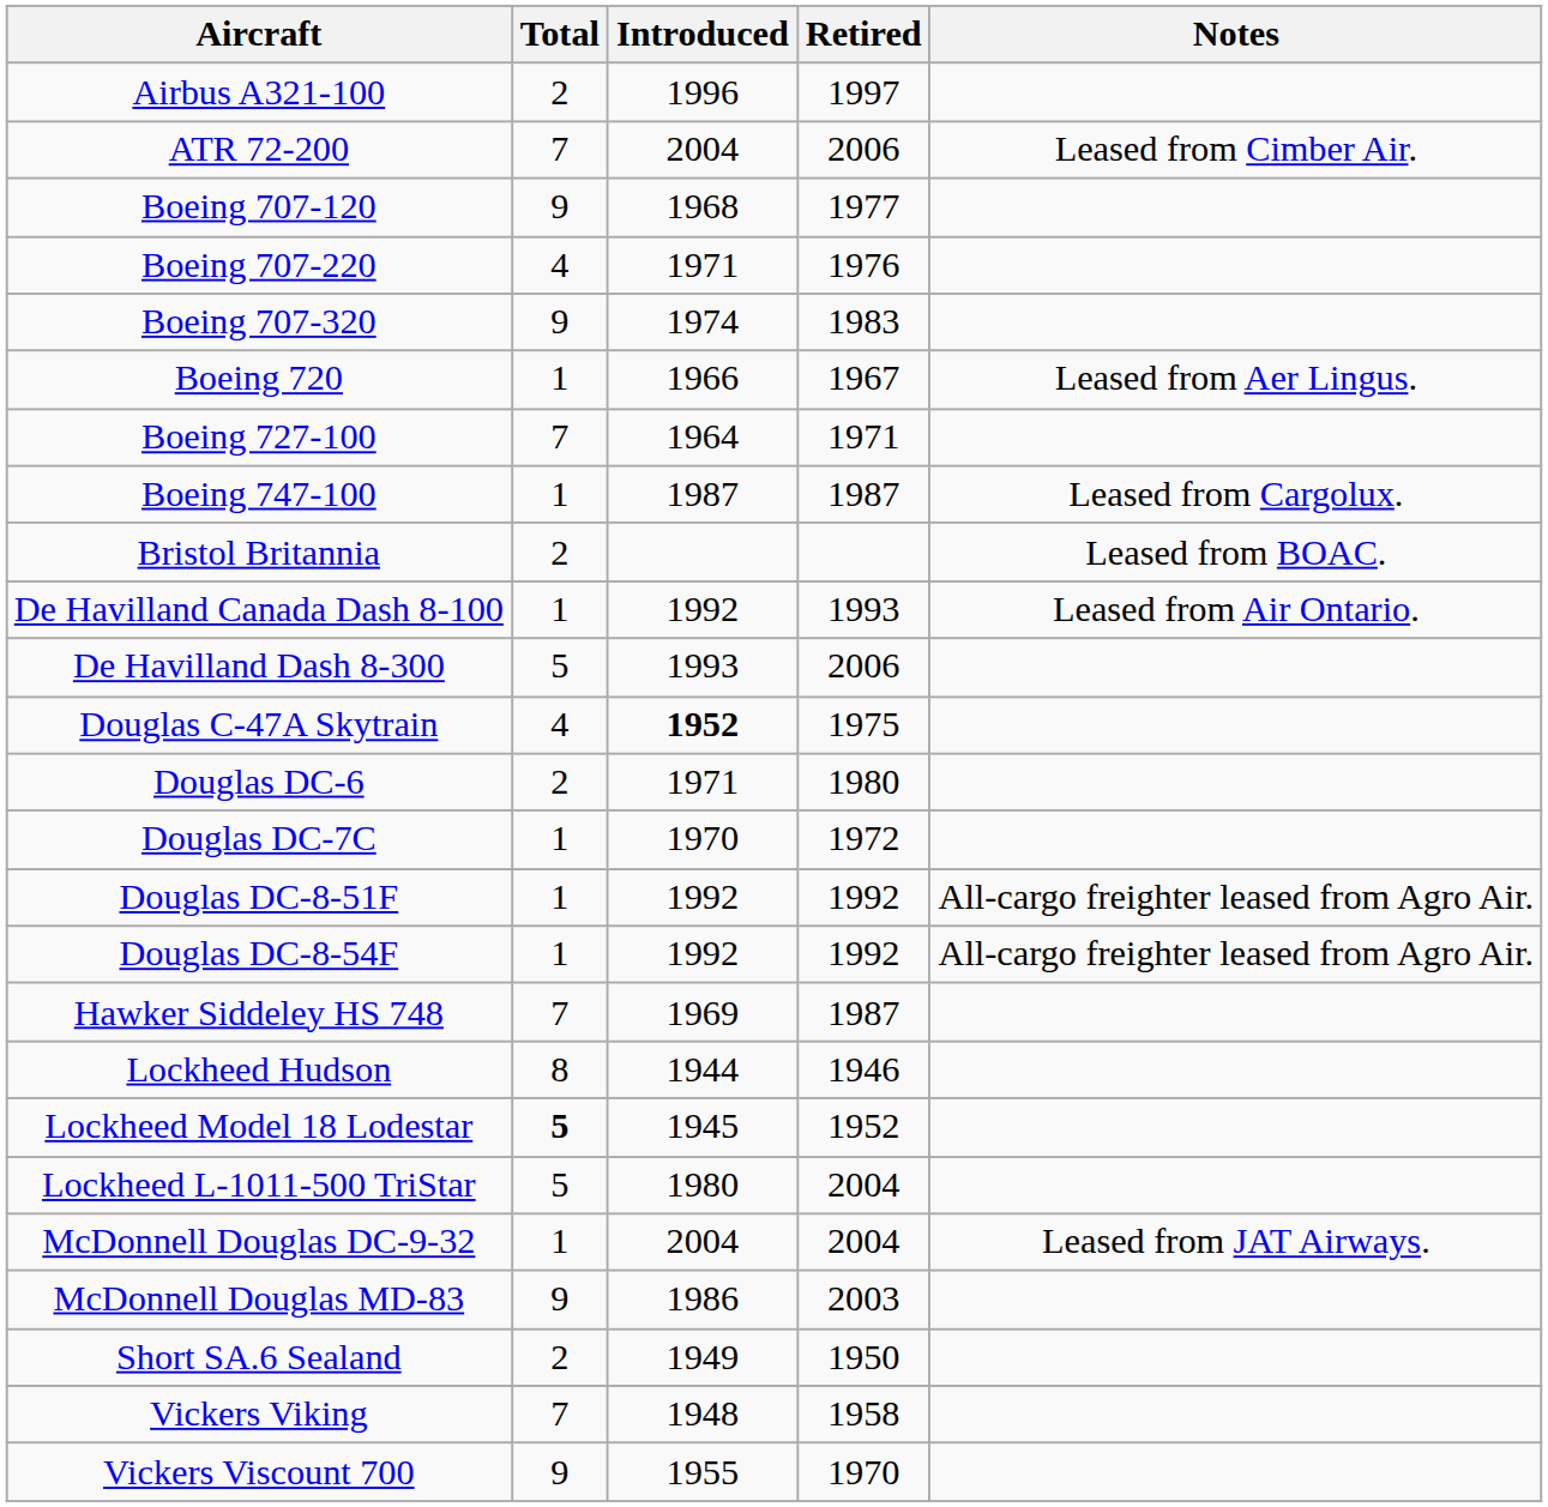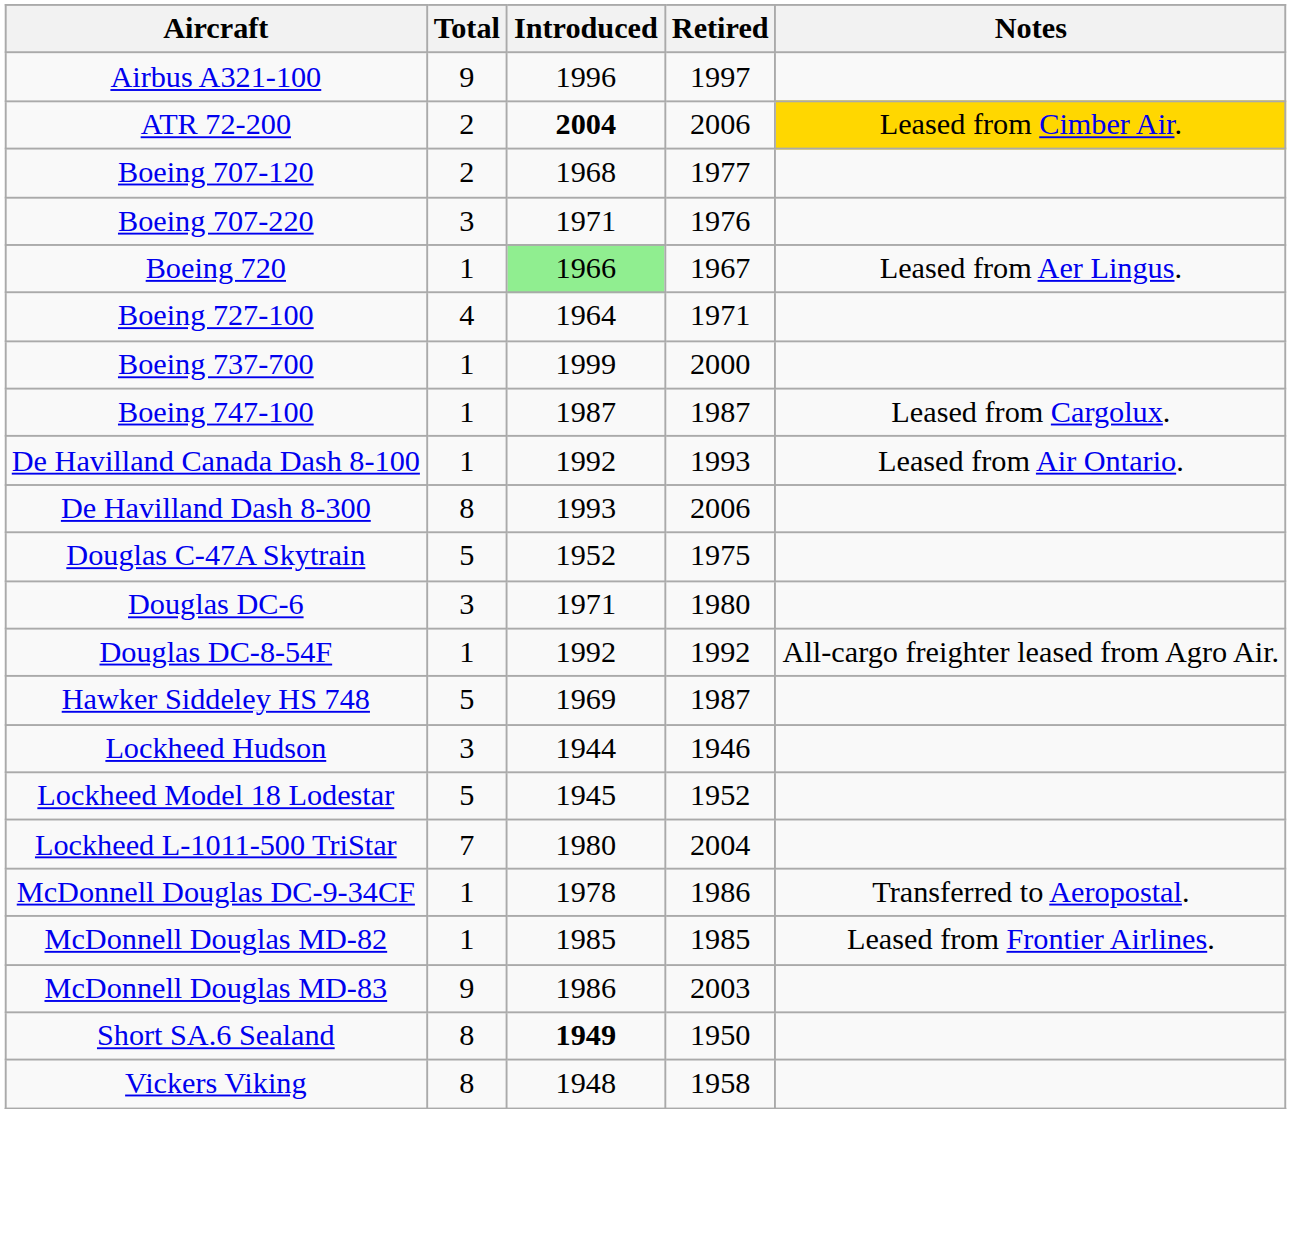Airbus A321-100 | Total: 2 -> 9
ATR 72-200 | Total: 7 -> 2
ATR 72-200 | Introduced: normal -> bold
ATR 72-200 | Notes: no background -> gold background
Boeing 707-120 | Total: 9 -> 2
Boeing 707-220 | Total: 4 -> 3
- row: Boeing 707-320 | 9 | 1974 | 1983
Boeing 720 | Introduced: no background -> lightgreen background
Boeing 727-100 | Total: 7 -> 4
+ row: Boeing 737-700 | 1 | 1999 | 2000
- row: Bristol Britannia | 2 | Leased from BOAC.
De Havilland Dash 8-300 | Total: 5 -> 8
Douglas C-47A Skytrain | Total: 4 -> 5
Douglas C-47A Skytrain | Introduced: bold -> normal
Douglas DC-6 | Total: 2 -> 3
- row: Douglas DC-7C | 1 | 1970 | 1972
- row: Douglas DC-8-51F | 1 | 1992 | 1992 | All-cargo freighter leased from Agro Air.
Hawker Siddeley HS 748 | Total: 7 -> 5
Lockheed Hudson | Total: 8 -> 3
Lockheed Model 18 Lodestar | Total: bold -> normal
Lockheed L-1011-500 TriStar | Total: 5 -> 7
- row: McDonnell Douglas DC-9-32 | 1 | 2004 | 2004 | Leased from JAT Airways.
+ row: McDonnell Douglas DC-9-34CF | 1 | 1978 | 1986 | Transferred to Aeropostal.
+ row: McDonnell Douglas MD-82 | 1 | 1985 | 1985 | Leased from Frontier Airlines.
Short SA.6 Sealand | Total: 2 -> 8
Short SA.6 Sealand | Introduced: normal -> bold
Vickers Viking | Total: 7 -> 8
- row: Vickers Viscount 700 | 9 | 1955 | 1970
